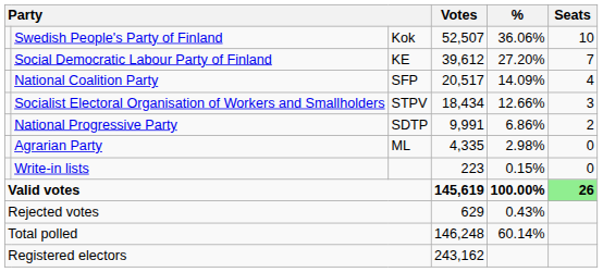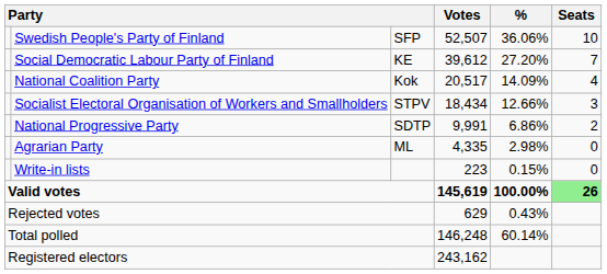Swedish People's Party of Finland | column 3: Kok -> SFP
National Coalition Party | column 3: SFP -> Kok
